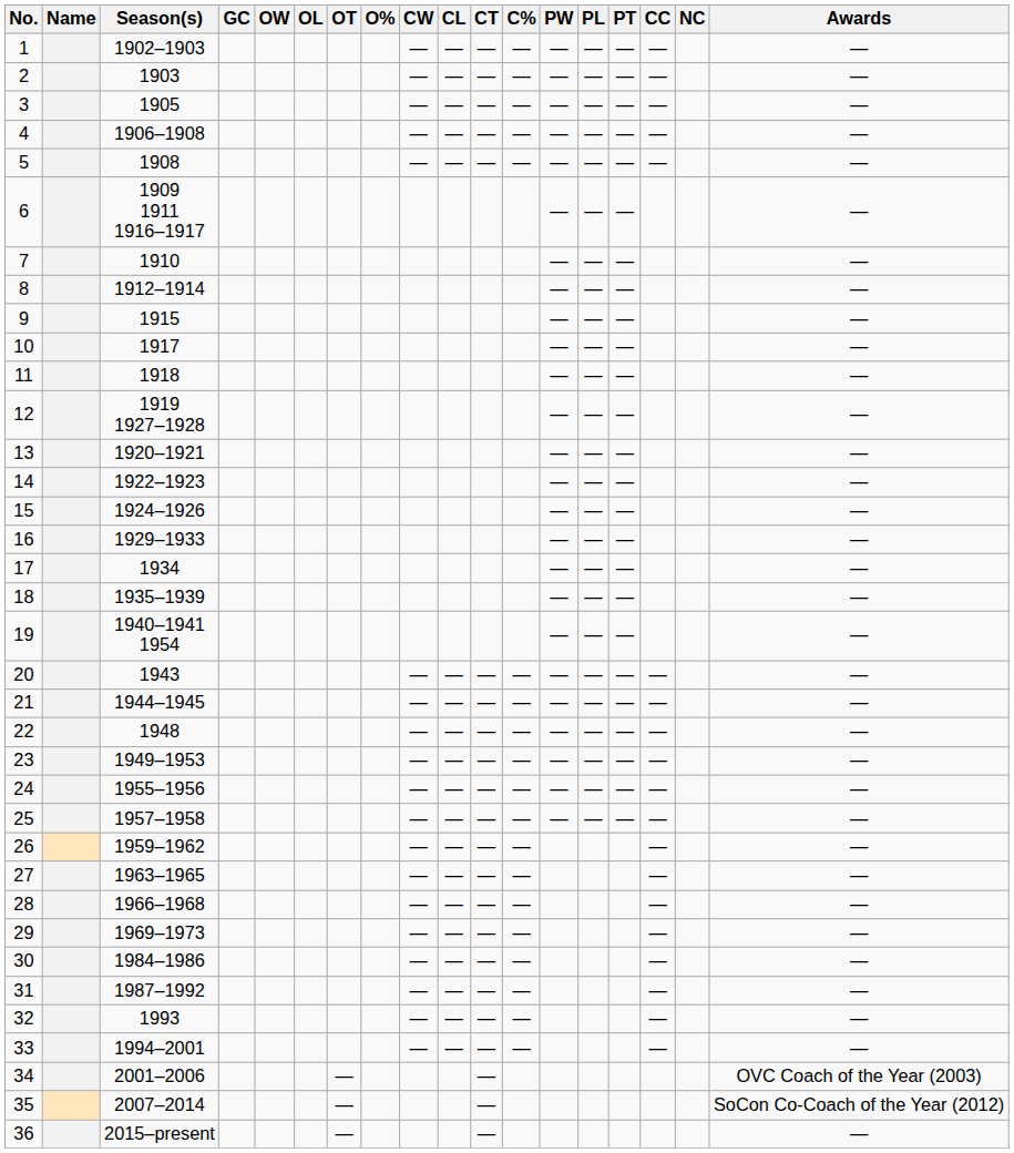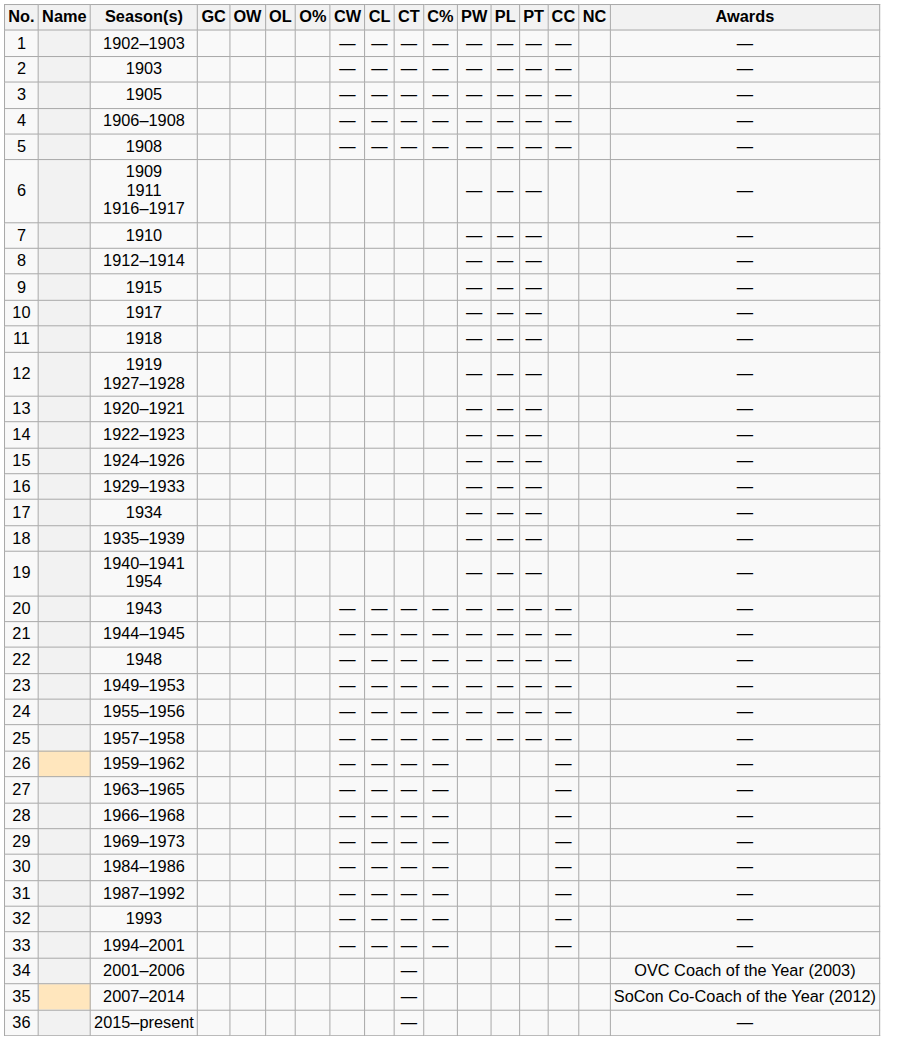- column: OT | — | — | —
